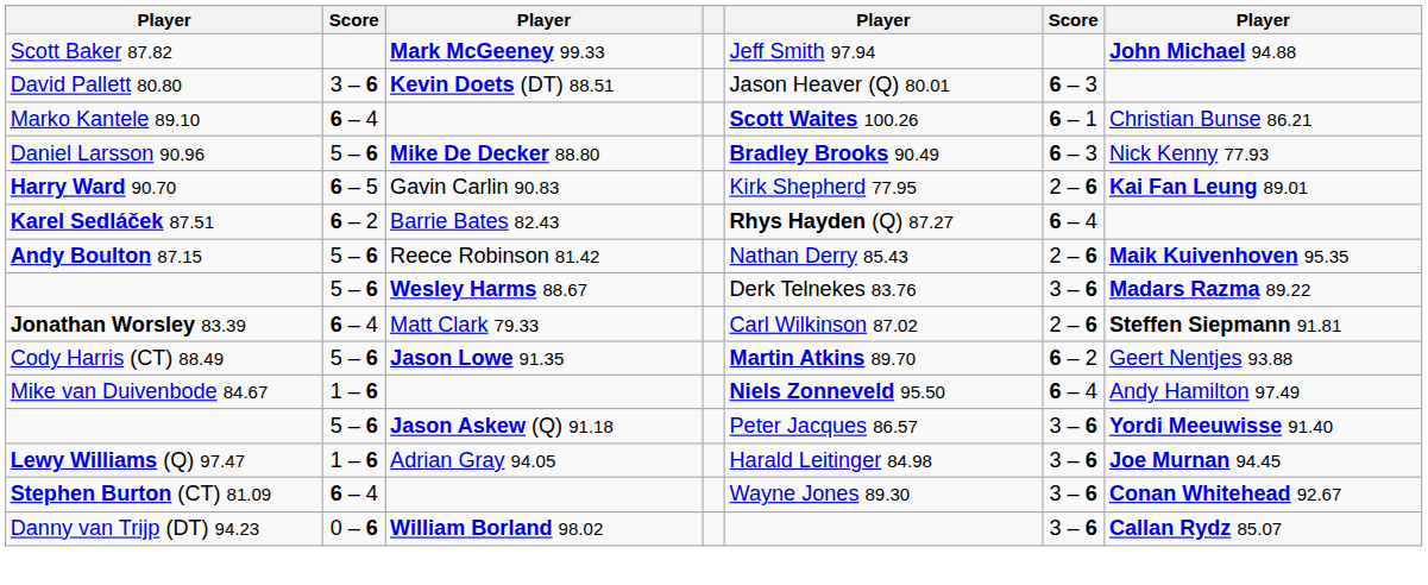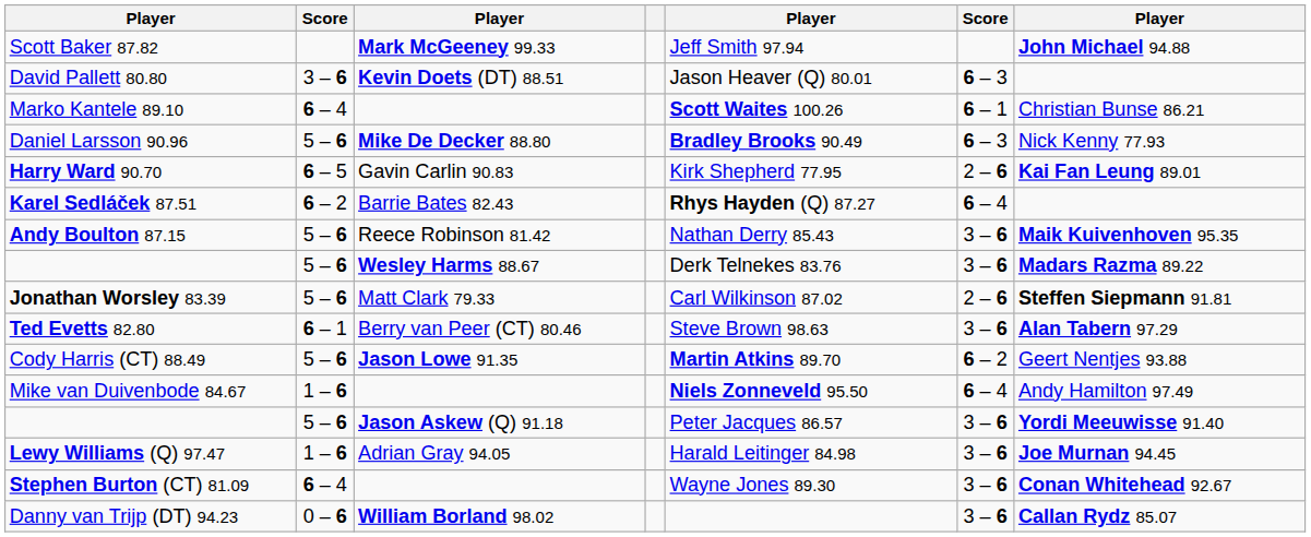Andy Boulton 87.15 | column 6: 2 – 6 -> 3 – 6
Jonathan Worsley 83.39 | column 2: 6 – 4 -> 5 – 6
+ row: Ted Evetts 82.80 | 6 – 1 | Berry van Peer (CT) 80.46 | Steve Brown 98.63 | 3 – 6 | Alan Tabern 97.29
